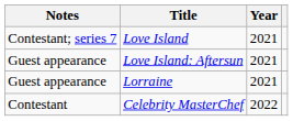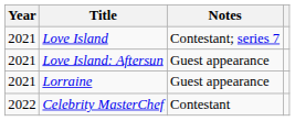columns swapped: Year <-> Notes
